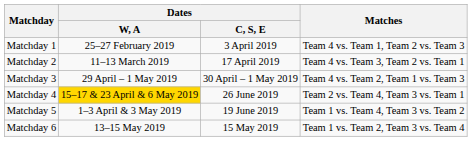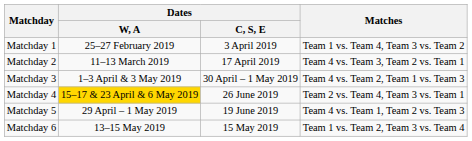Matchday 1 | Matches: Team 4 vs. Team 1, Team 2 vs. Team 3 -> Team 1 vs. Team 4, Team 3 vs. Team 2
Matchday 3 | Dates / W, A: 29 April – 1 May 2019 -> 1–3 April & 3 May 2019
Matchday 5 | Dates / W, A: 1–3 April & 3 May 2019 -> 29 April – 1 May 2019
Matchday 5 | Matches: Team 1 vs. Team 4, Team 3 vs. Team 2 -> Team 4 vs. Team 1, Team 2 vs. Team 3
